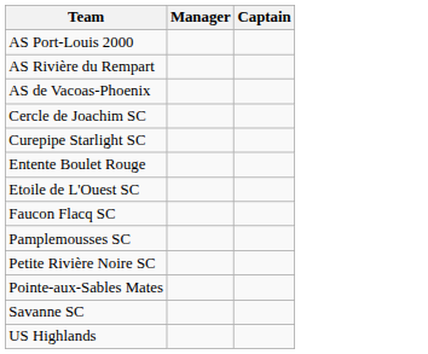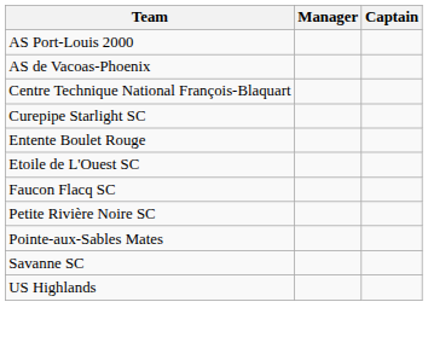- row: AS Rivière du Rempart
+ row: Centre Technique National François-Blaquart
- row: Cercle de Joachim SC
- row: Pamplemousses SC
